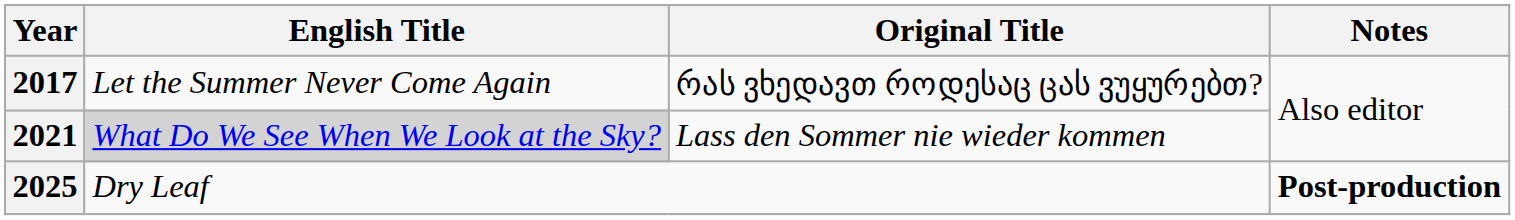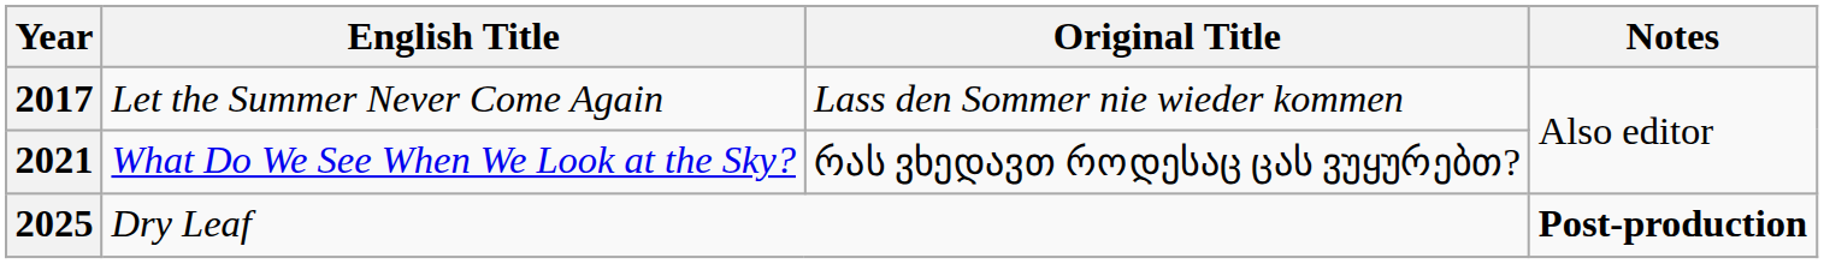2017 | Original Title: რას ვხედავთ როდესაც ცას ვუყურებთ? -> Lass den Sommer nie wieder kommen
2021 | English Title: lightgrey background -> no background
2021 | Original Title: Lass den Sommer nie wieder kommen -> რას ვხედავთ როდესაც ცას ვუყურებთ?
